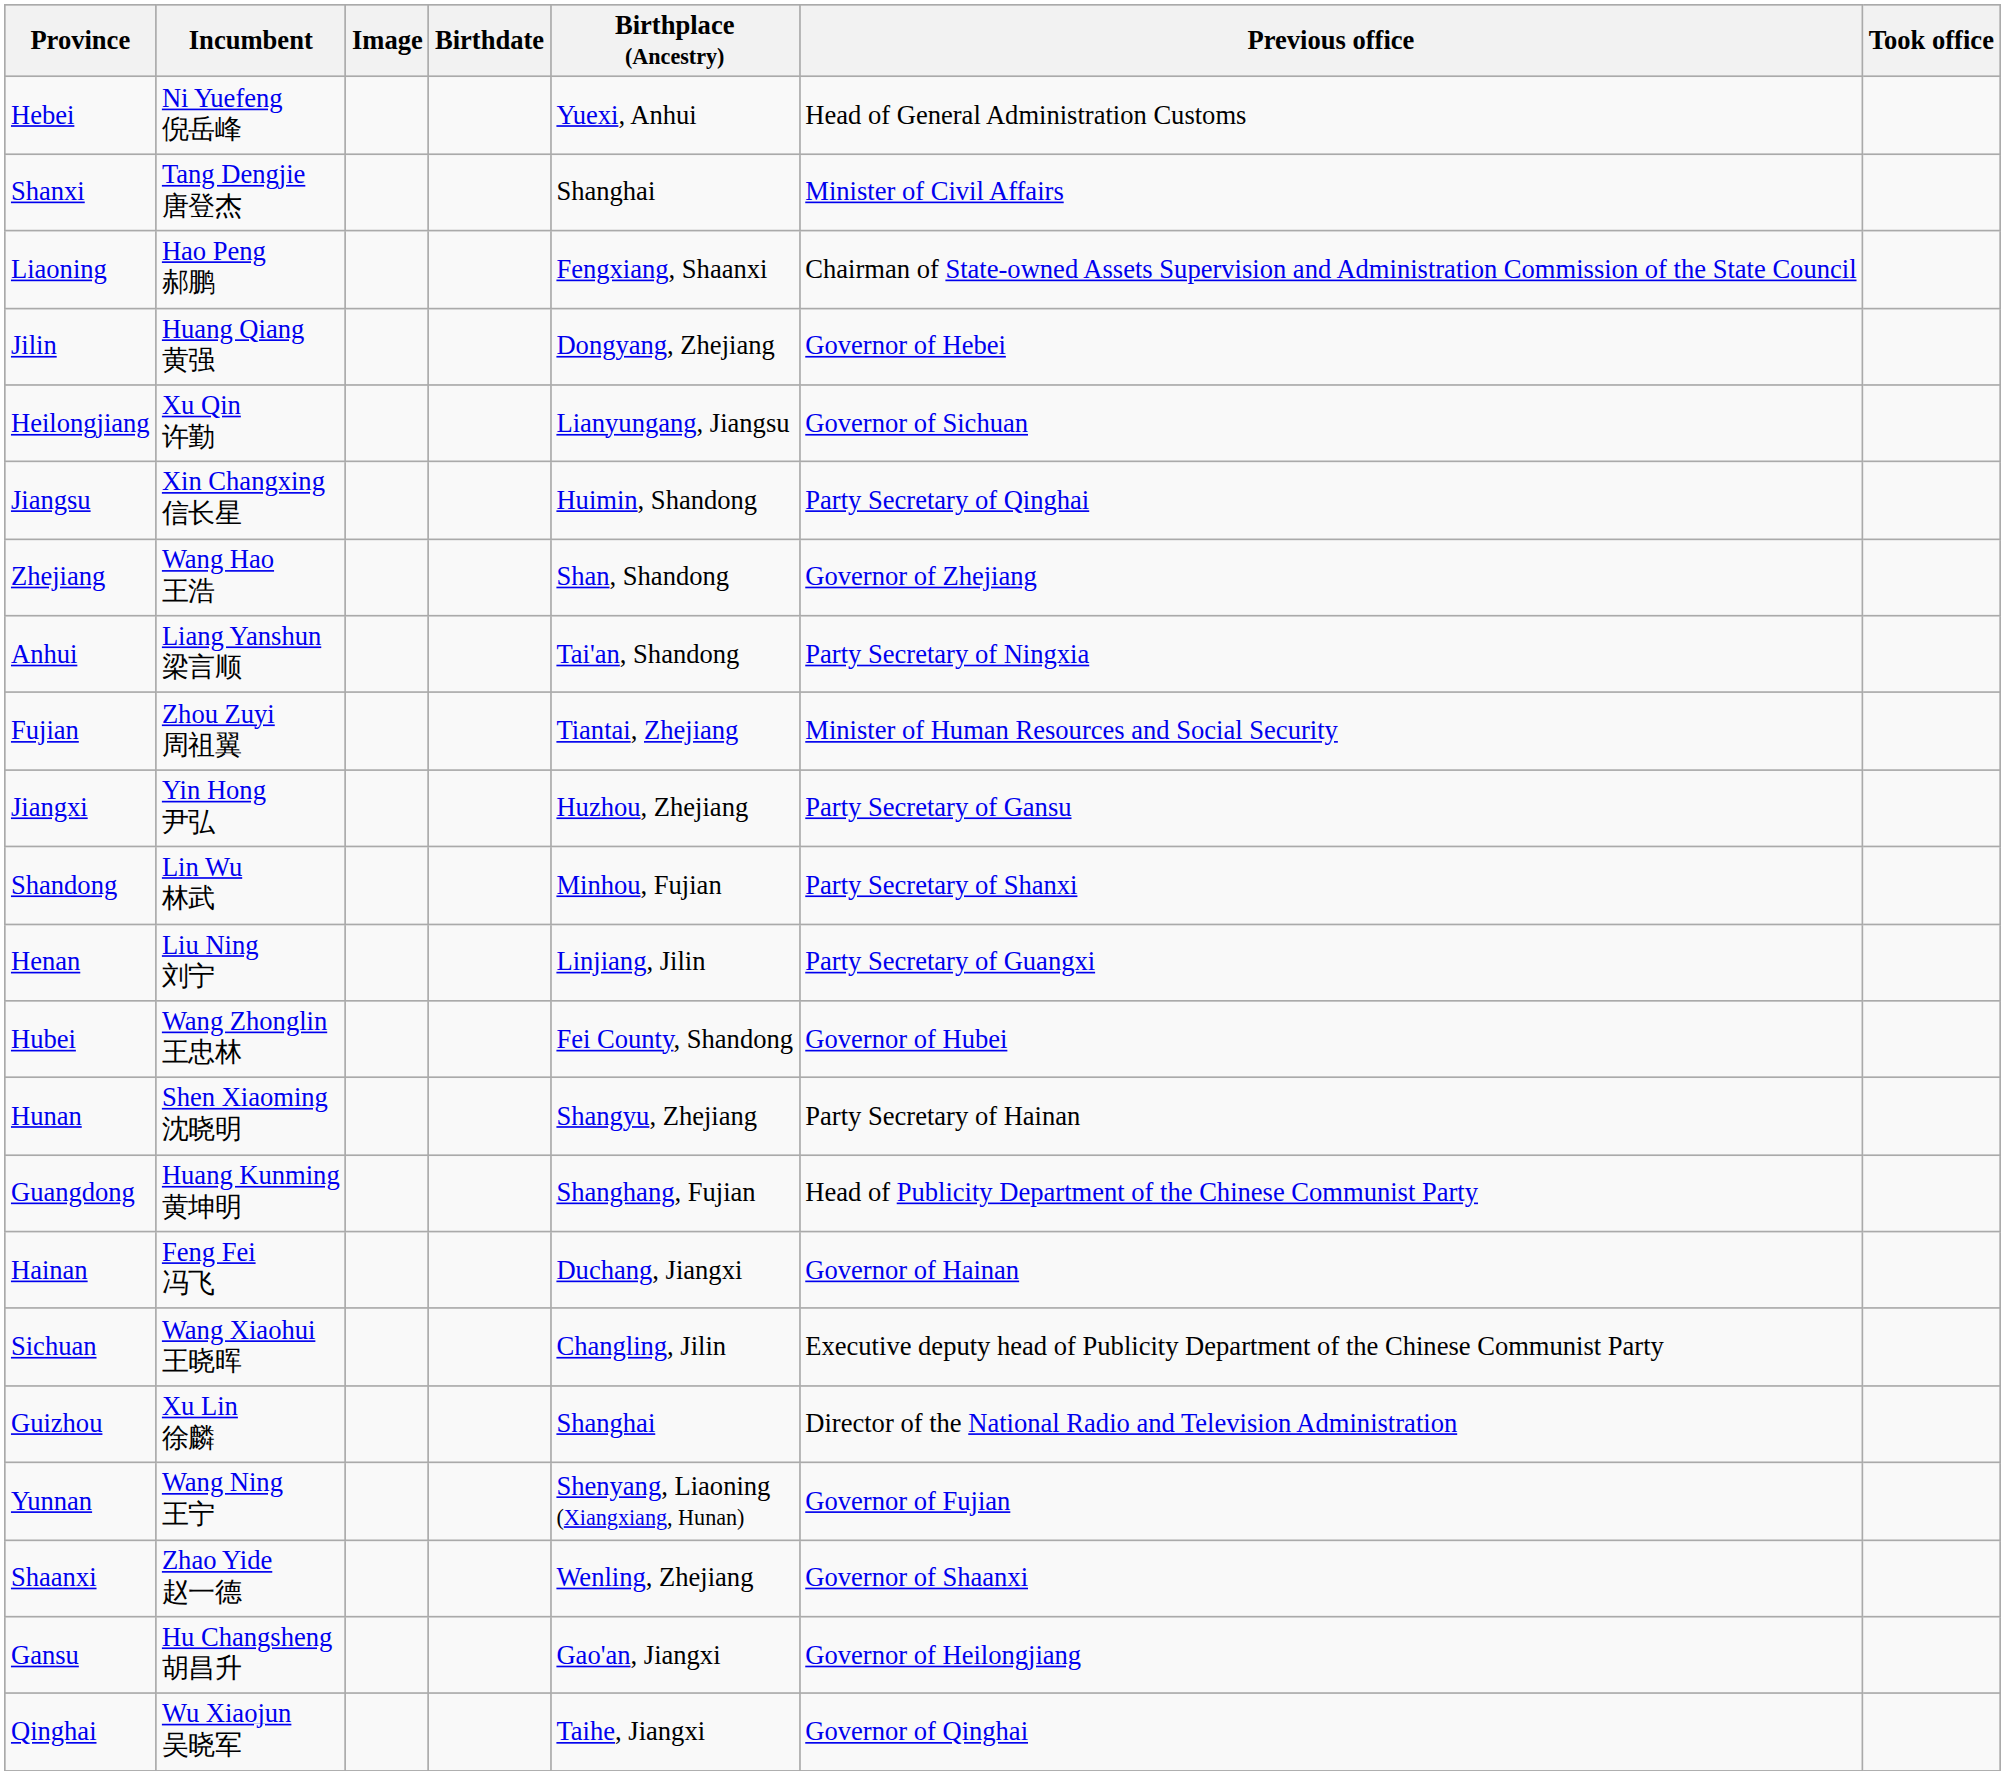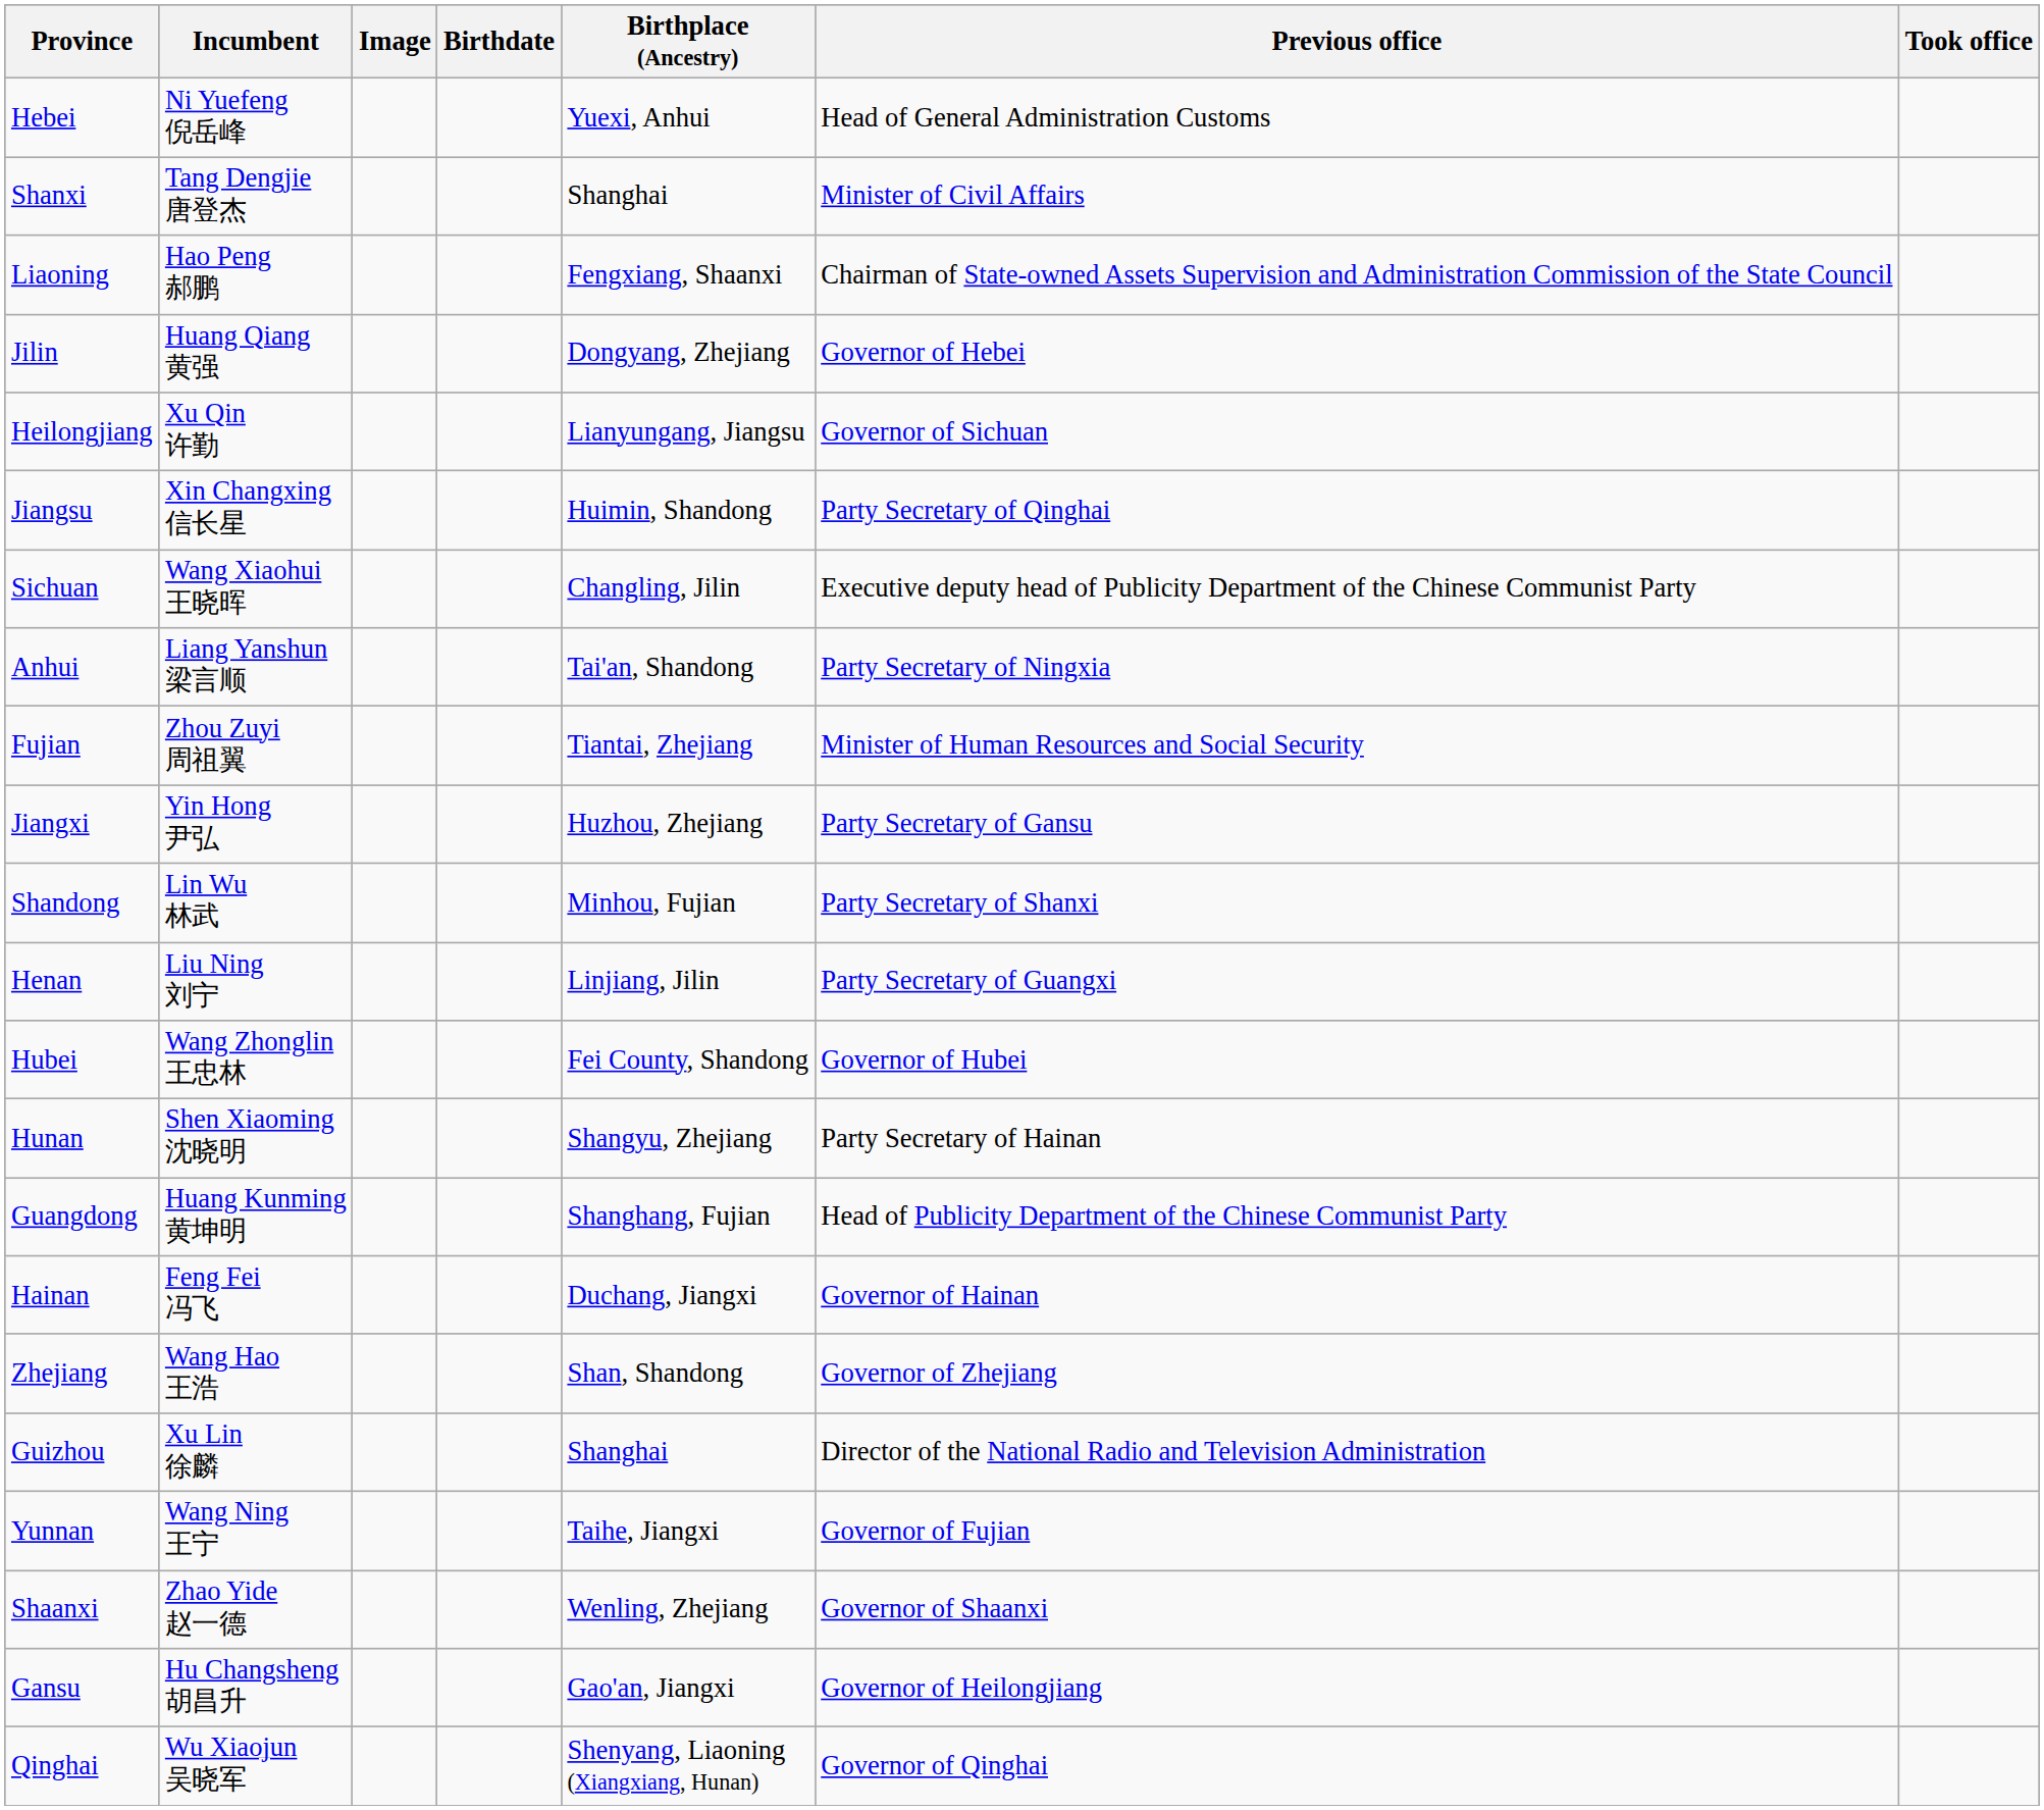rows swapped: Zhejiang <-> Sichuan
Yunnan | Birthplace (Ancestry): Shenyang, Liaoning (Xiangxiang, Hunan) -> Taihe, Jiangxi
Qinghai | Birthplace (Ancestry): Taihe, Jiangxi -> Shenyang, Liaoning (Xiangxiang, Hunan)
